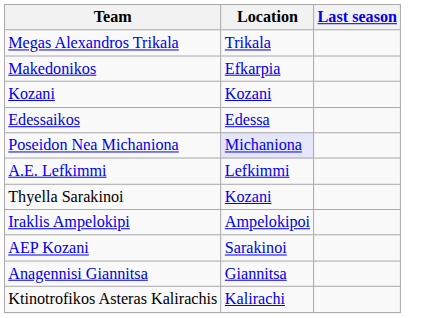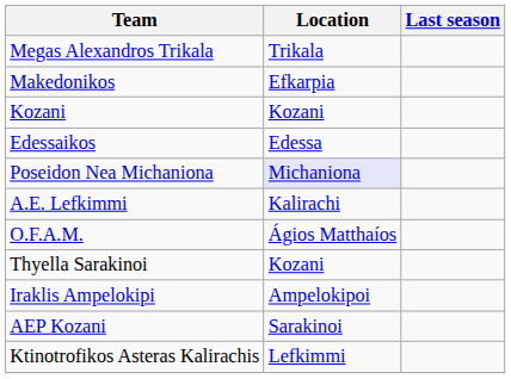A.E. Lefkimmi | Location: Lefkimmi -> Kalirachi
+ row: O.F.A.M. | Ágios Matthaíos
- row: Anagennisi Giannitsa | Giannitsa
Ktinotrofikos Asteras Kalirachis | Location: Kalirachi -> Lefkimmi
